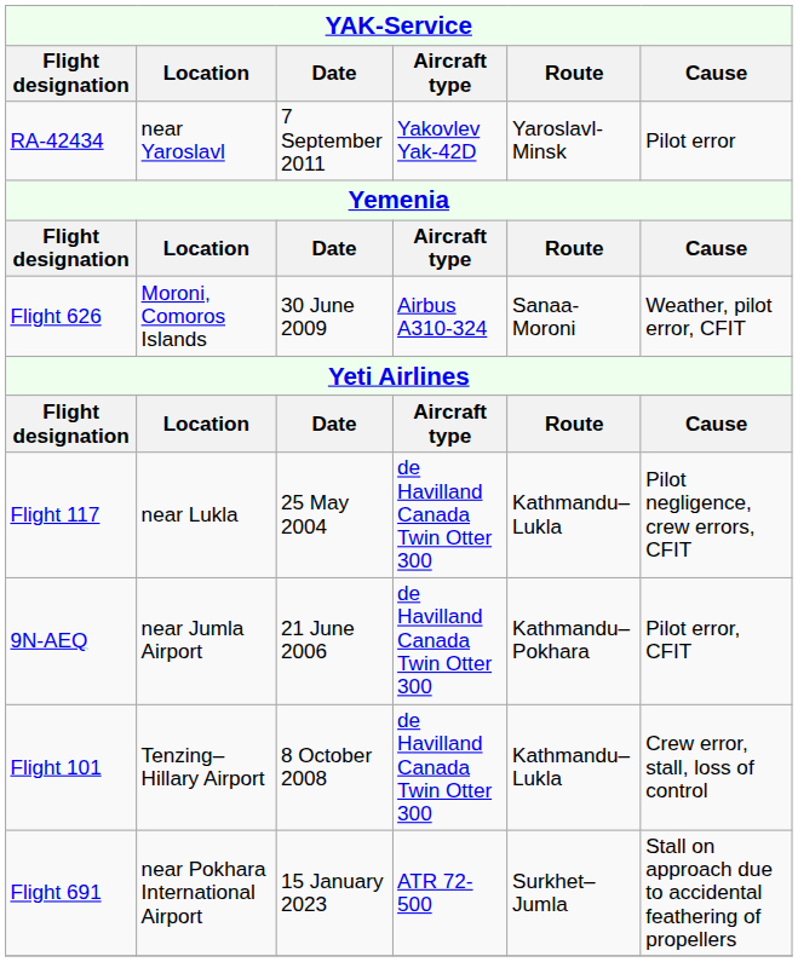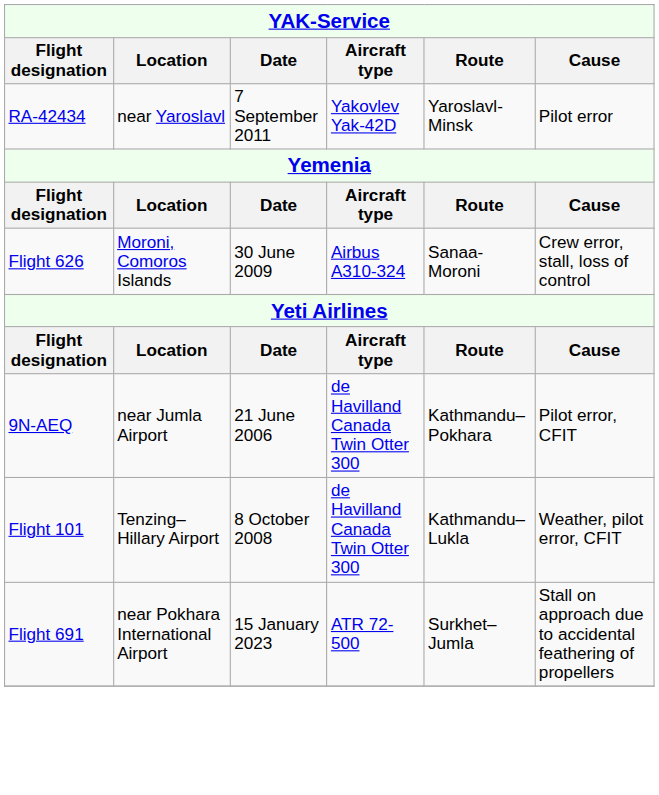Flight 626 | Cause: Weather, pilot error, CFIT -> Crew error, stall, loss of control
- row: Flight 117 | near Lukla | 25 May 2004 | de Havilland Canada Twin Otter 300 | Kathmandu–Lukla | Pilot negligence, crew errors, CFIT
Flight 101 | Cause: Crew error, stall, loss of control -> Weather, pilot error, CFIT
